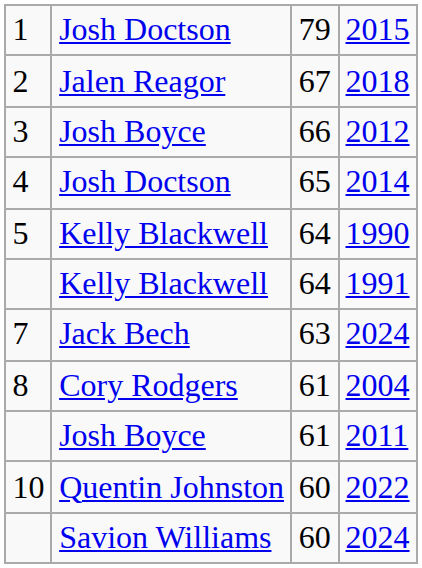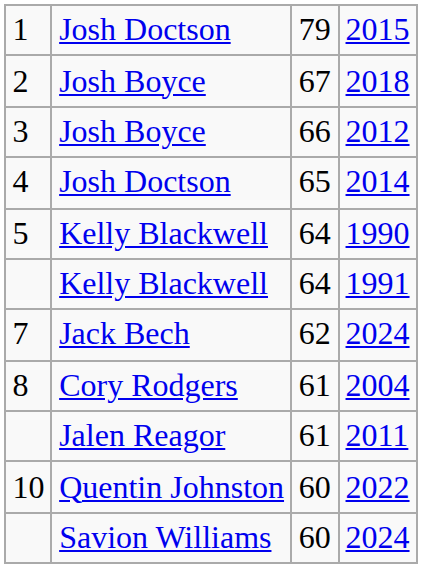2018 | column 2: Jalen Reagor -> Josh Boyce
7 / 2024 | column 3: 63 -> 62
2011 | column 2: Josh Boyce -> Jalen Reagor
